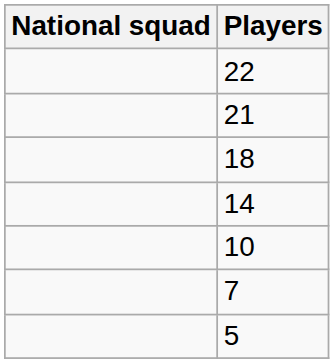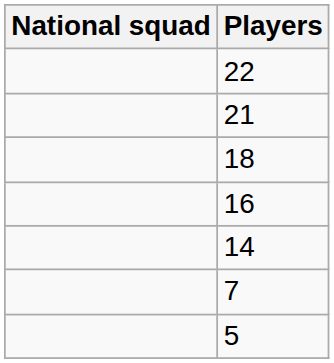+ row: 16
- row: 10
